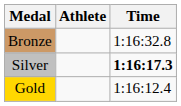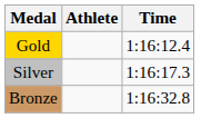rows swapped: Gold <-> Bronze
Silver | Time: bold -> normal
